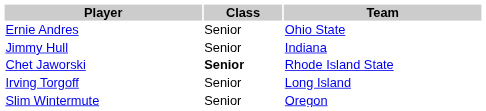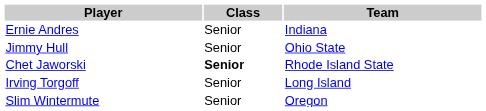Ernie Andres | Team: Ohio State -> Indiana
Jimmy Hull | Team: Indiana -> Ohio State
